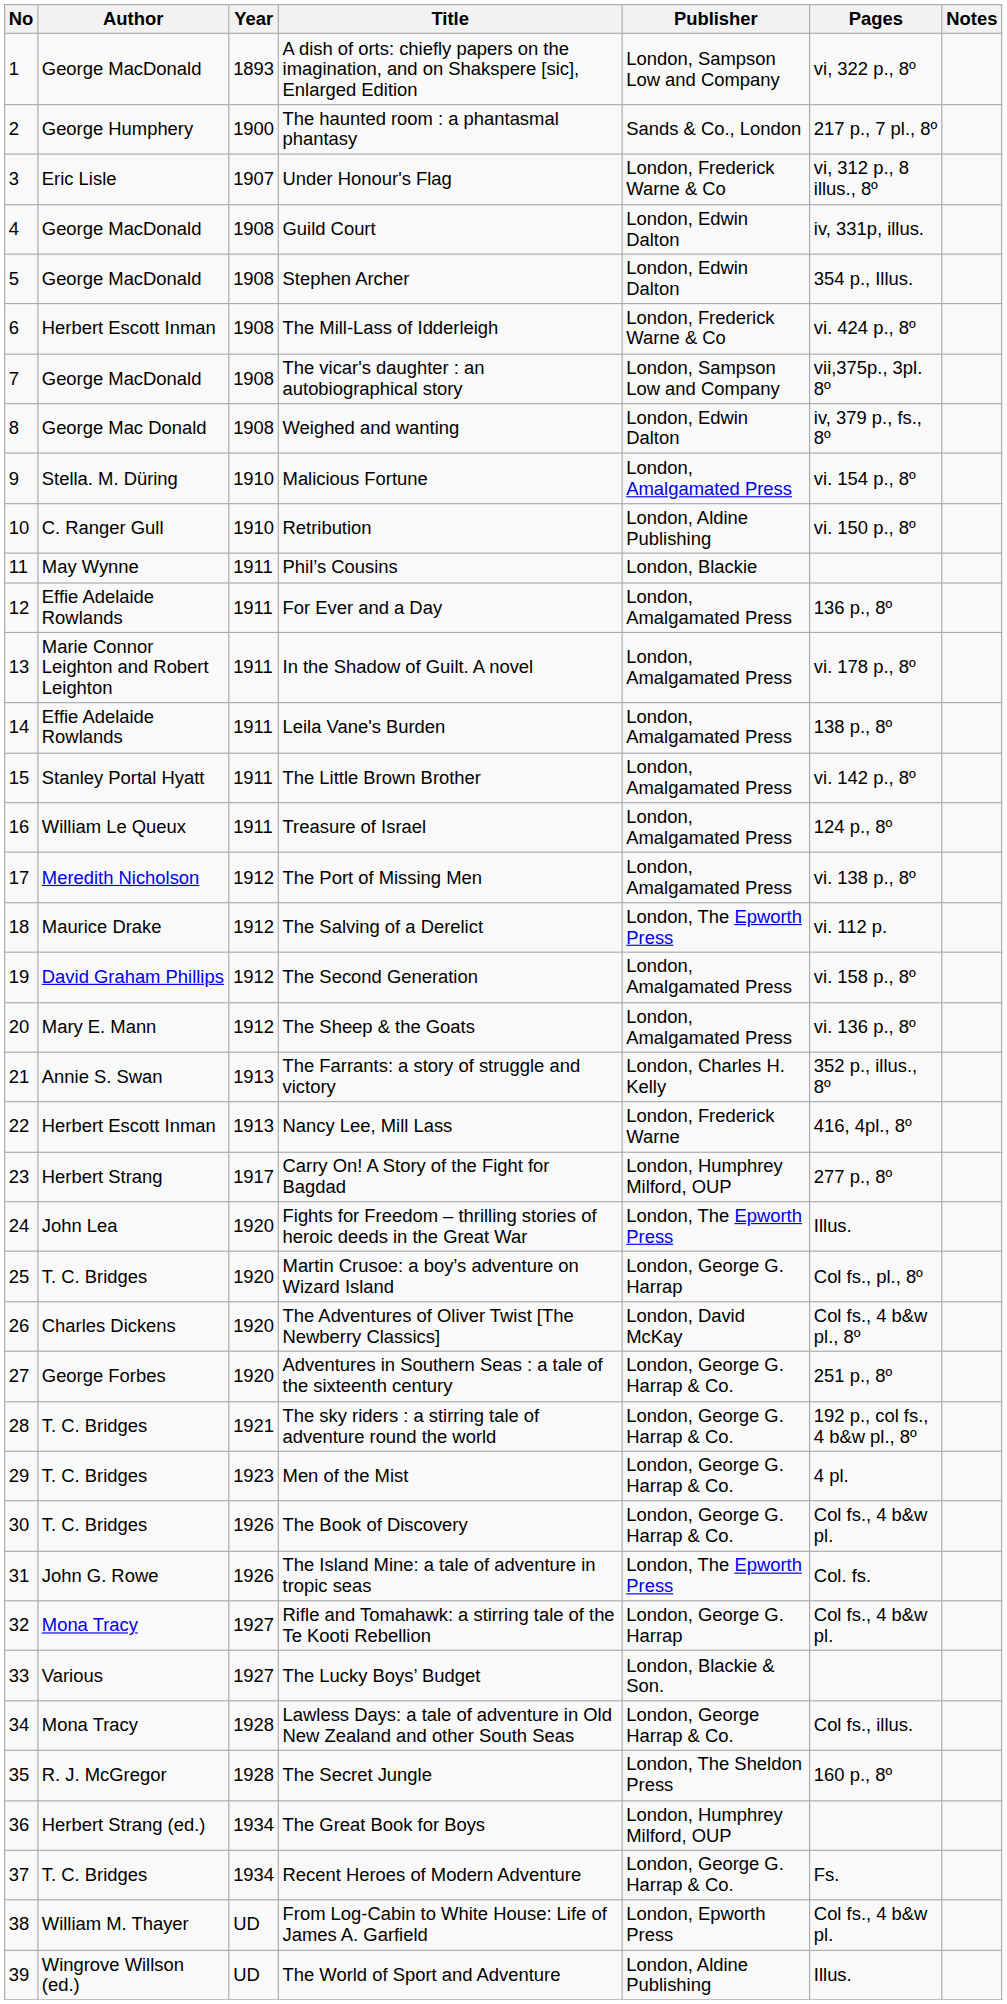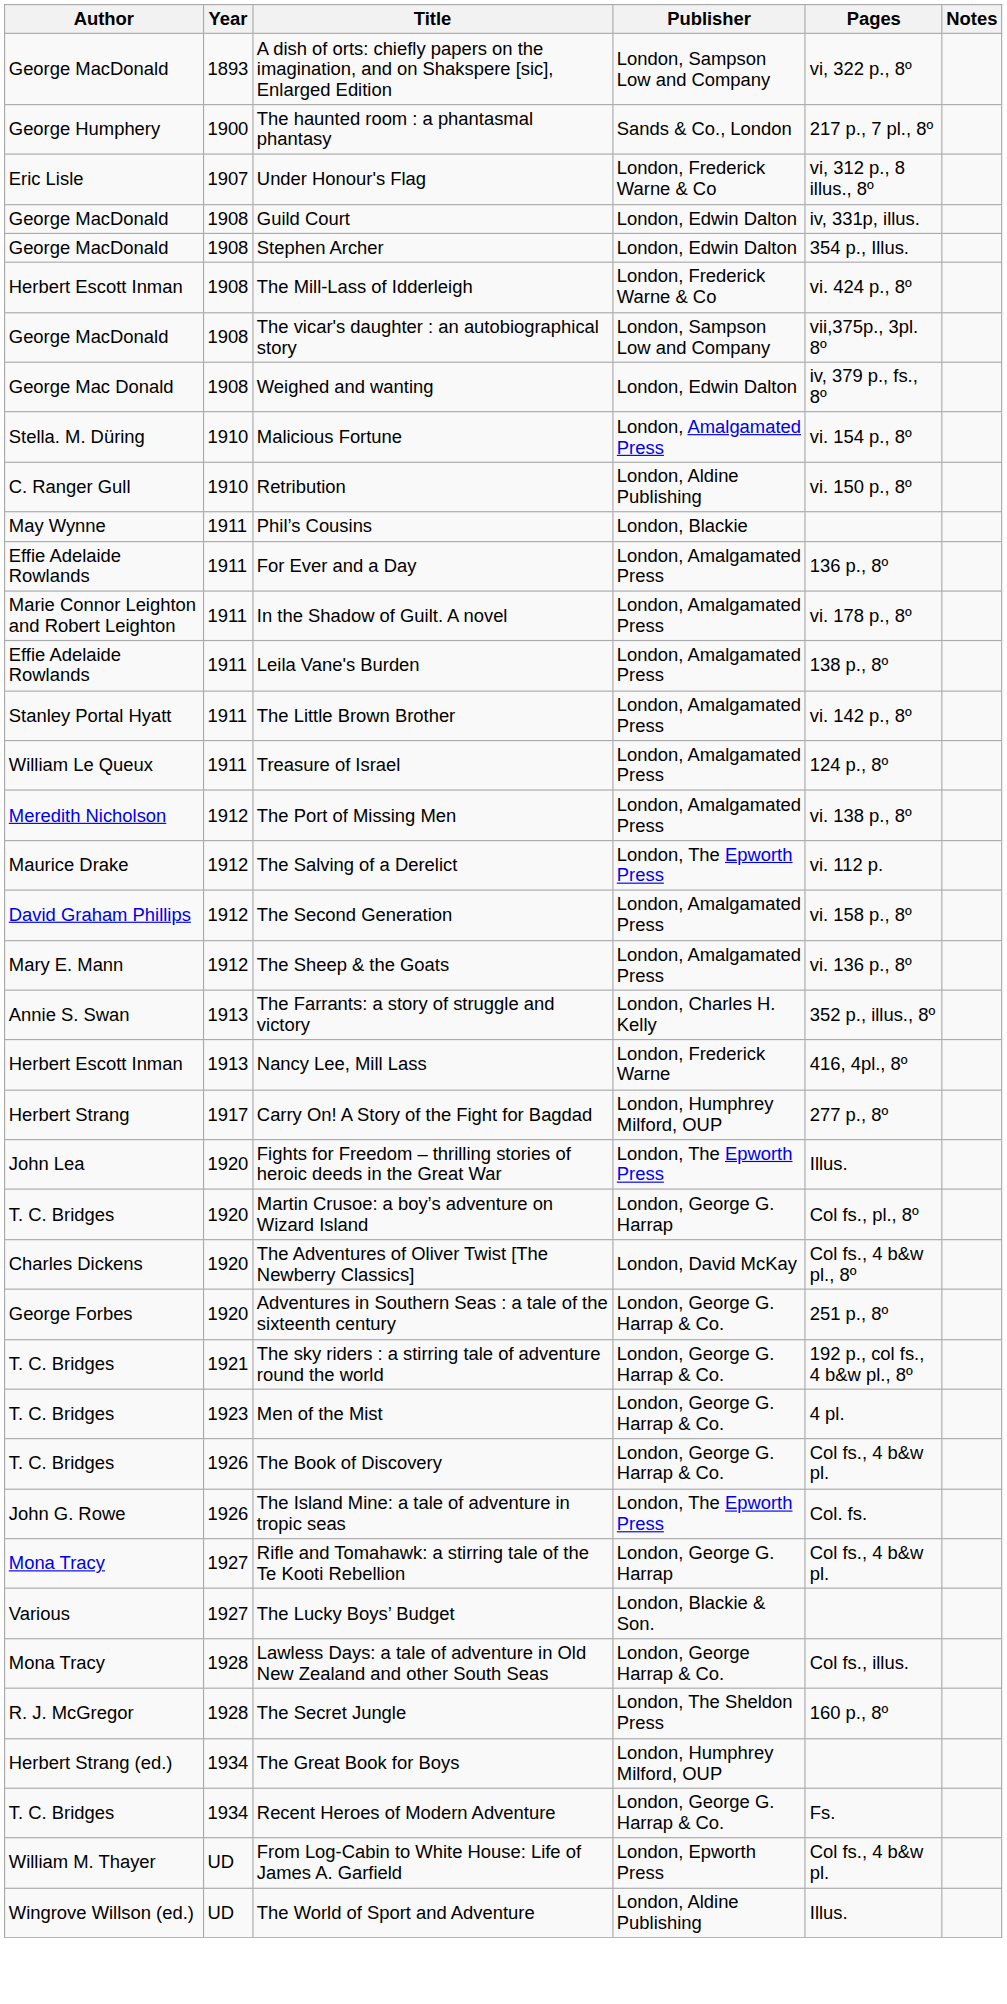- column: No | 1 | 2 | 3 | 4 | 5 | 6 | 7 | 8 | 9 | 10 | 11 | 12 | 13 | 14 | 15 | 16 | 17 | 18 | 19 | 20 | 21 | 22 | 23 | 24 | 25 | 26 | 27 | 28 | 29 | 30 | 31 | 32 | 33 | 34 | 35 | 36 | 37 | 38 | 39
